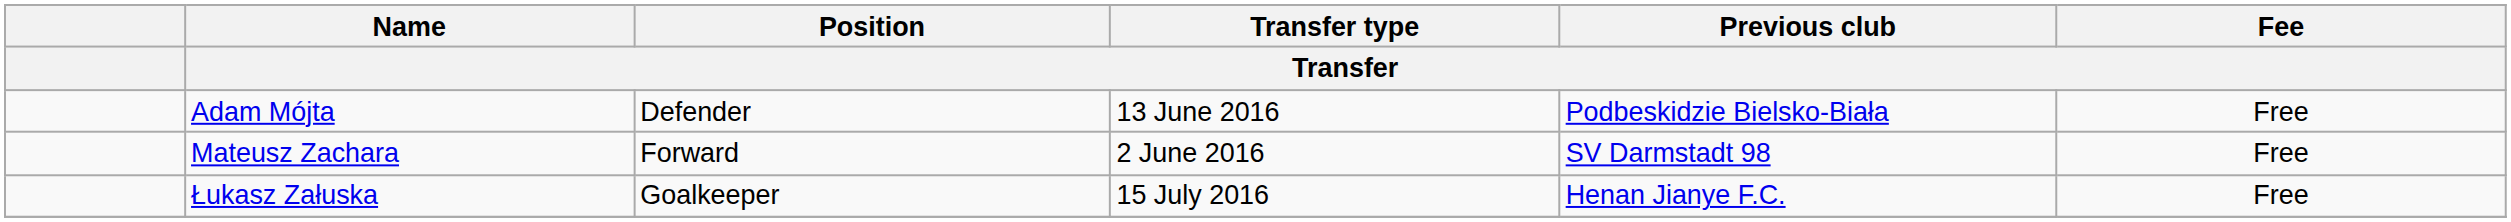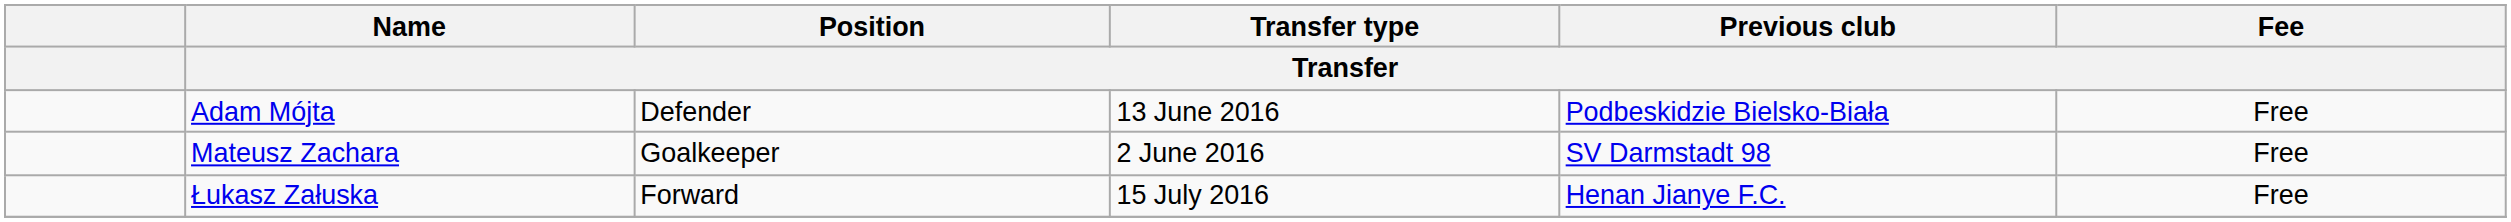Mateusz Zachara | Position / Transfer: Forward -> Goalkeeper
Łukasz Załuska | Position / Transfer: Goalkeeper -> Forward
